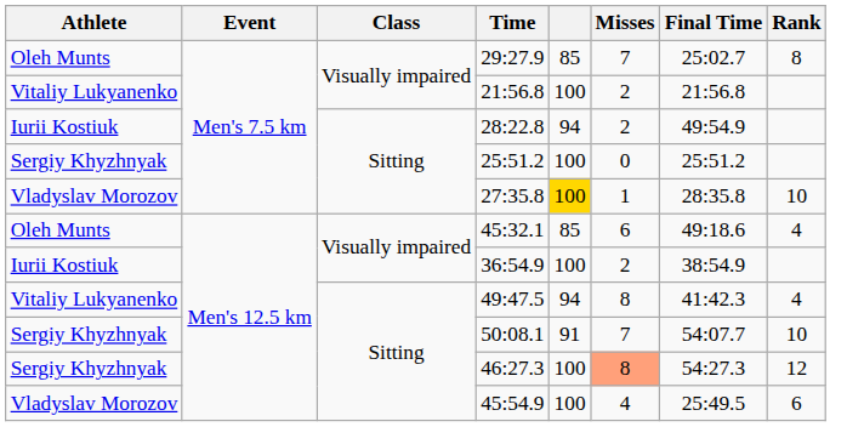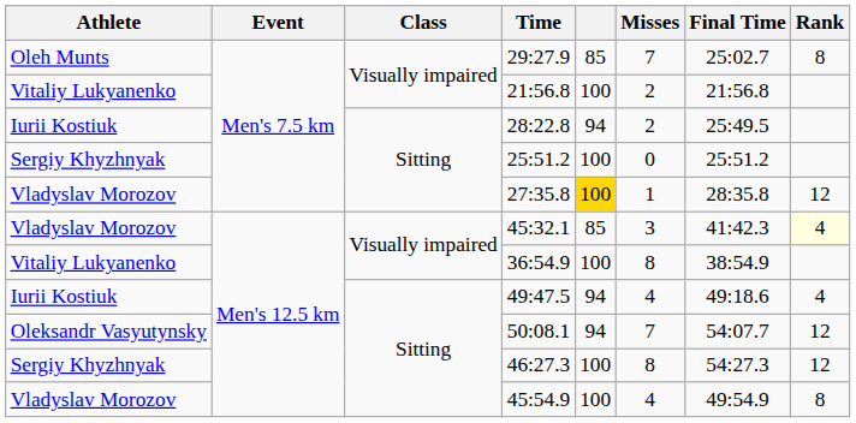28:22.8 | Final Time: 49:54.9 -> 25:49.5
27:35.8 | Rank: 10 -> 12
45:32.1 | Athlete: Oleh Munts -> Vladyslav Morozov
45:32.1 | Misses: 6 -> 3
45:32.1 | Final Time: 49:18.6 -> 41:42.3
45:32.1 | Rank: no background -> lightyellow background
36:54.9 | Athlete: Iurii Kostiuk -> Vitaliy Lukyanenko
36:54.9 | Misses: 2 -> 8
49:47.5 | Athlete: Vitaliy Lukyanenko -> Iurii Kostiuk
49:47.5 | Misses: 8 -> 4
49:47.5 | Final Time: 41:42.3 -> 49:18.6
50:08.1 | Athlete: Sergiy Khyzhnyak -> Oleksandr Vasyutynsky
50:08.1 | column 5: 91 -> 94
50:08.1 | Rank: 10 -> 12
46:27.3 | Misses: lightsalmon background -> no background
45:54.9 | Final Time: 25:49.5 -> 49:54.9
45:54.9 | Rank: 6 -> 8
